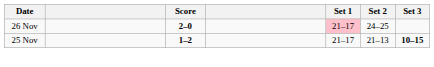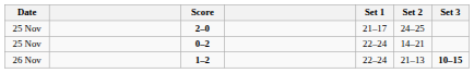2–0 | Date: 26 Nov -> 25 Nov
2–0 | Set 1: pink background -> no background
+ row: 25 Nov | 0–2 | 22–24 | 14–21
1–2 | Date: 25 Nov -> 26 Nov
1–2 | Set 1: 21–17 -> 22–24
